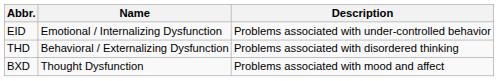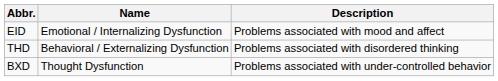EID | Description: Problems associated with under-controlled behavior -> Problems associated with mood and affect
BXD | Description: Problems associated with mood and affect -> Problems associated with under-controlled behavior
